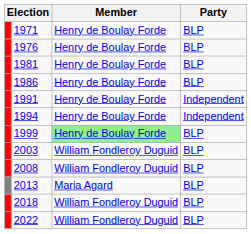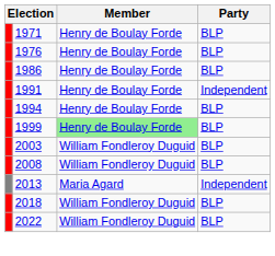- row: 1981 | Henry de Boulay Forde | BLP
1994 | Party: Independent -> BLP
2013 | Party: BLP -> Independent
